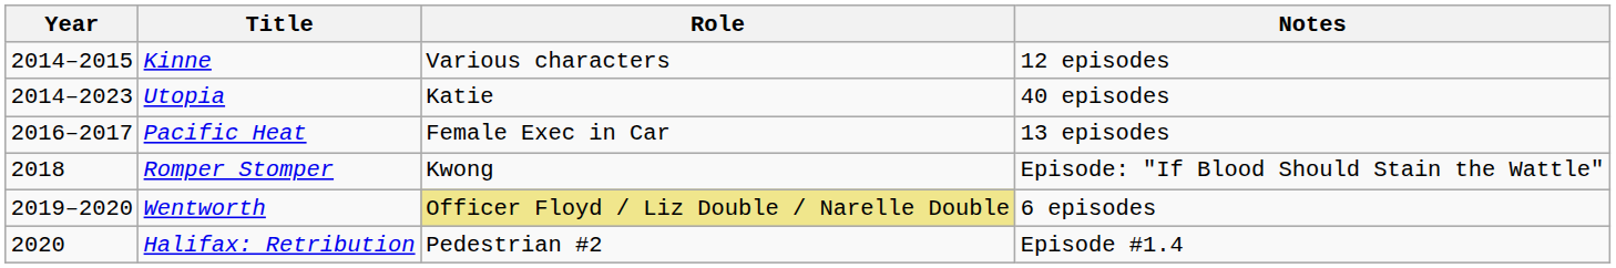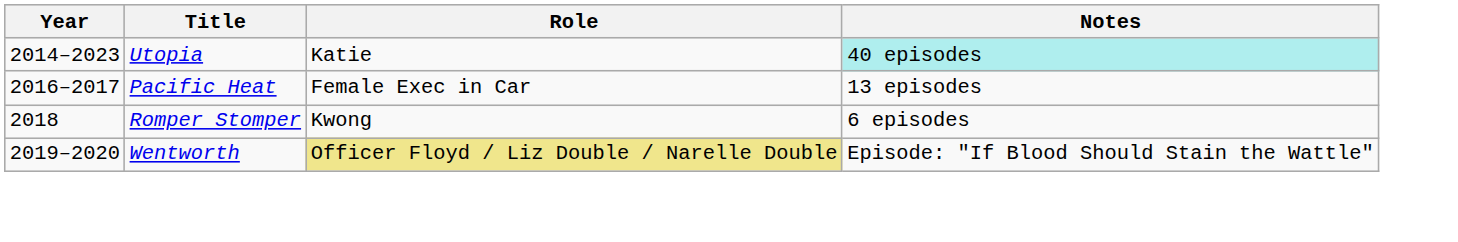- row: 2014–2015 | Kinne | Various characters | 12 episodes
Utopia | Notes: no background -> paleturquoise background
Romper Stomper | Notes: Episode: "If Blood Should Stain the Wattle" -> 6 episodes
Wentworth | Notes: 6 episodes -> Episode: "If Blood Should Stain the Wattle"
- row: 2020 | Halifax: Retribution | Pedestrian #2 | Episode #1.4
